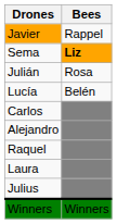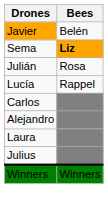Javier | Bees: Rappel -> Belén
Lucía | Bees: Belén -> Rappel
- row: Raquel
